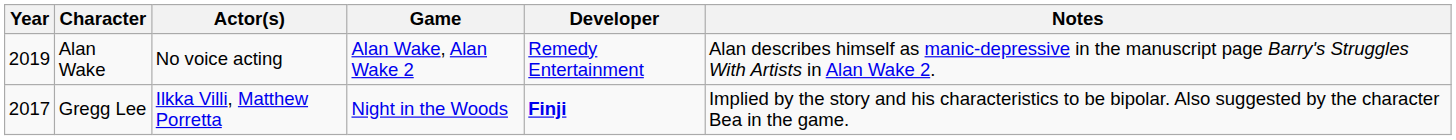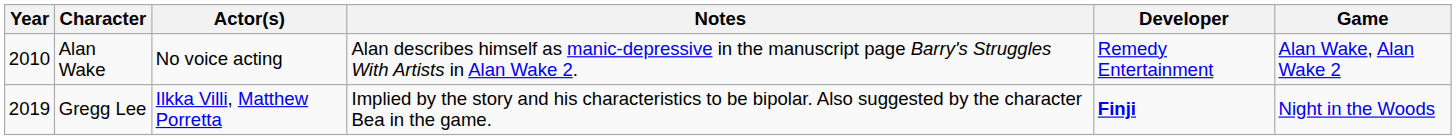columns swapped: Game <-> Notes
Alan Wake | Year: 2019 -> 2010
Gregg Lee | Year: 2017 -> 2019
